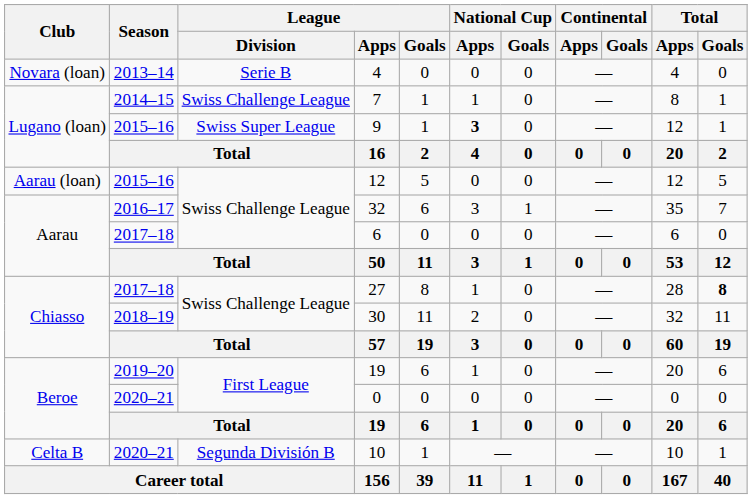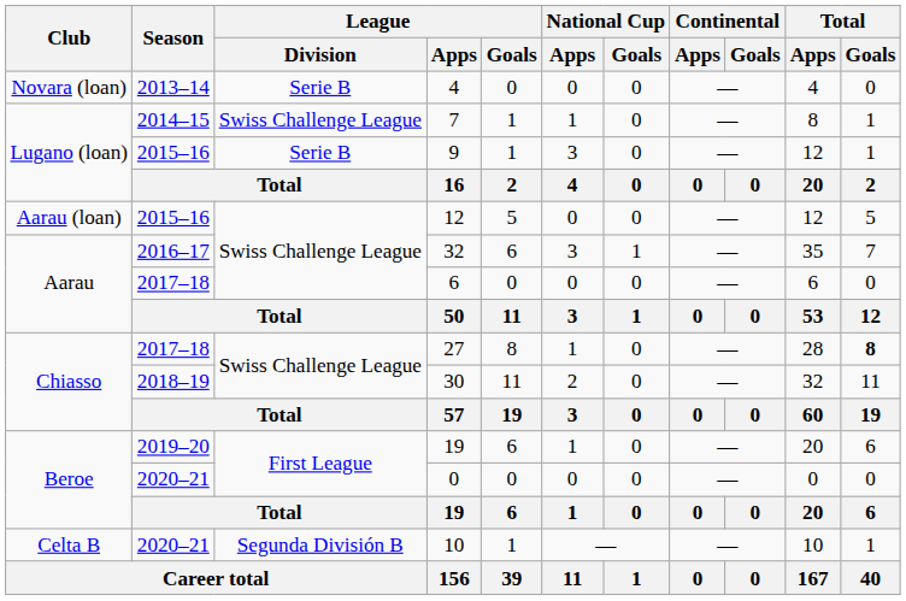9 | League / Division: Swiss Super League -> Serie B
9 | National Cup / Apps: bold -> normal
